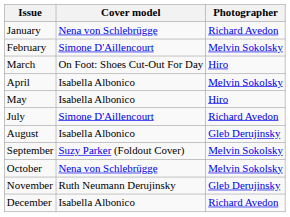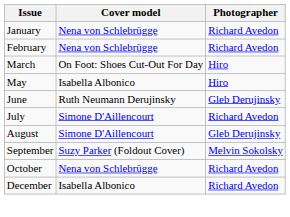February | Cover model: Simone D'Aillencourt -> Nena von Schlebrügge
February | Photographer: Melvin Sokolsky -> Richard Avedon
- row: April | Isabella Albonico | Melvin Sokolsky
+ row: June | Ruth Neumann Derujinsky | Gleb Derujinsky
August | Cover model: Isabella Albonico -> Simone D'Aillencourt
October | Photographer: Melvin Sokolsky -> Richard Avedon
- row: November | Ruth Neumann Derujinsky | Gleb Derujinsky
